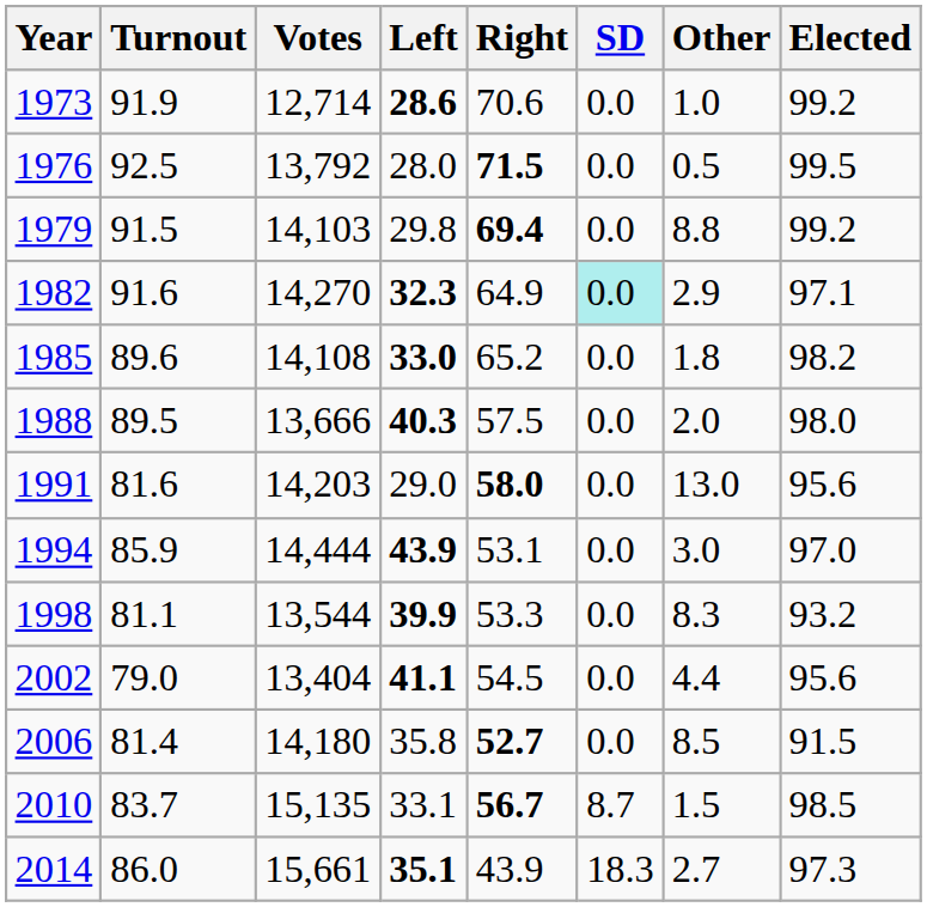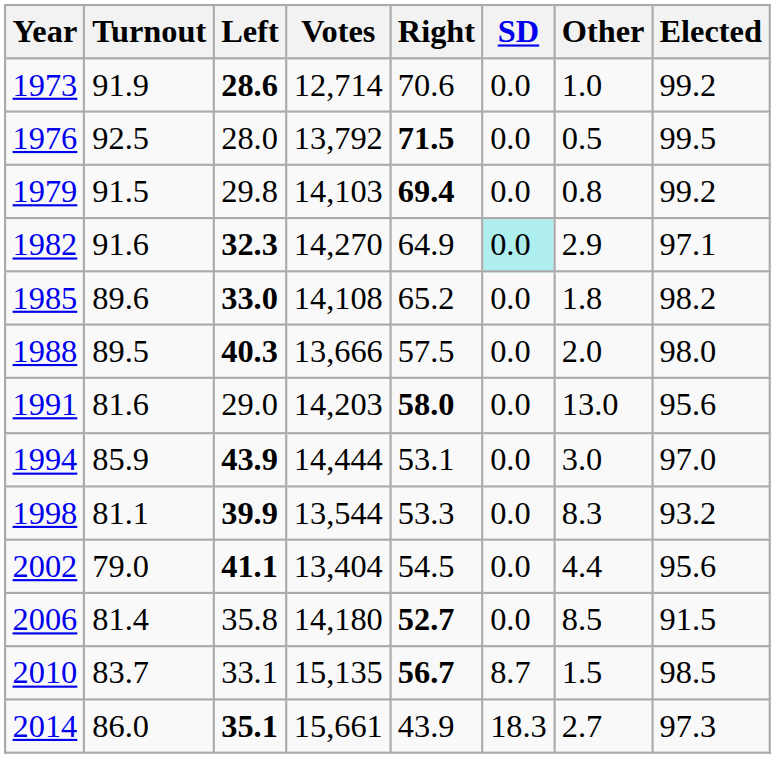columns swapped: Votes <-> Left
1979 | Other: 8.8 -> 0.8
